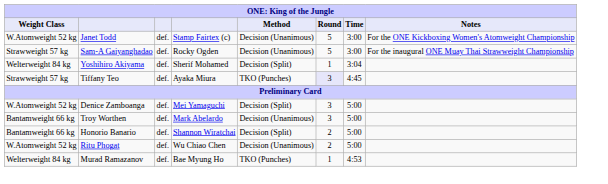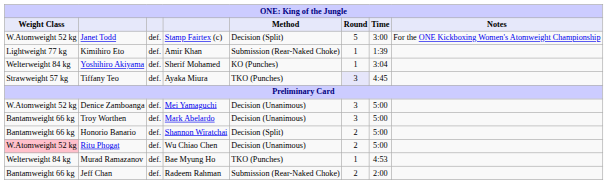Janet Todd | Method: Decision (Unanimous) -> Decision (Split)
- row: Strawweight 57 kg | Sam-A Gaiyanghadao | def. | Rocky Ogden | Decision (Unanimous) | 5 | 3:00 | For the inaugural ONE Muay Thai Strawweight Championship
+ row: Lightweight 77 kg | Kimihiro Eto | def. | Amir Khan | Submission (Rear-Naked Choke) | 1 | 1:39
Yoshihiro Akiyama | Method: Decision (Split) -> KO (Punches)
Denice Zamboanga | Method: Decision (Split) -> Decision (Unanimous)
Ritu Phogat | Weight Class: no background -> pink background
+ row: Bantamweight 66 kg | Jeff Chan | def. | Radeem Rahman | Submission (Rear-Naked Choke) | 2 | 2:00
